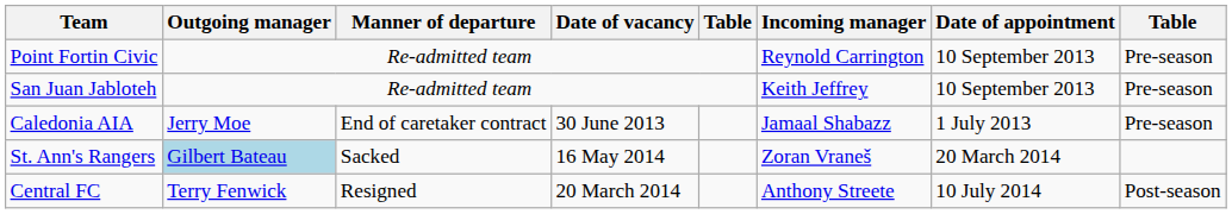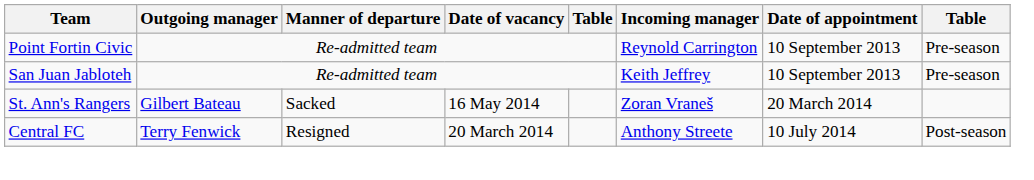- row: Caledonia AIA | Jerry Moe | End of caretaker contract | 30 June 2013 | Jamaal Shabazz | 1 July 2013 | Pre-season
St. Ann's Rangers | Outgoing manager: lightblue background -> no background
